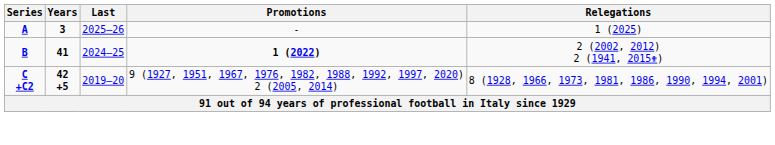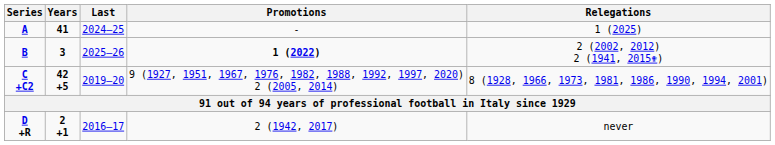A | Years: 3 -> 41
A | Last: 2025–26 -> 2024–25
B | Years: 41 -> 3
B | Last: 2024–25 -> 2025–26
+ row: D +R | 2 +1 | 2016–17 | 2 (1942, 2017) | never
